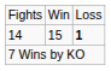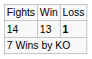14 | column 2: 15 -> 13
